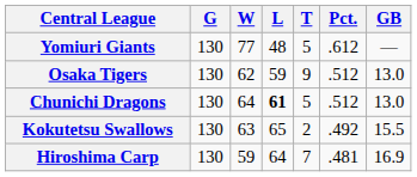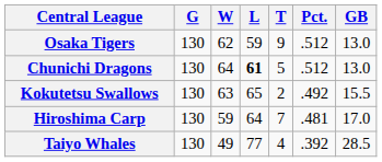- row: Yomiuri Giants | 130 | 77 | 48 | 5 | .612 | —
Hiroshima Carp | GB: 16.9 -> 17.0
+ row: Taiyo Whales | 130 | 49 | 77 | 4 | .392 | 28.5
